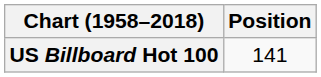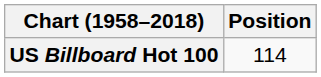US Billboard Hot 100 | Position: 141 -> 114
